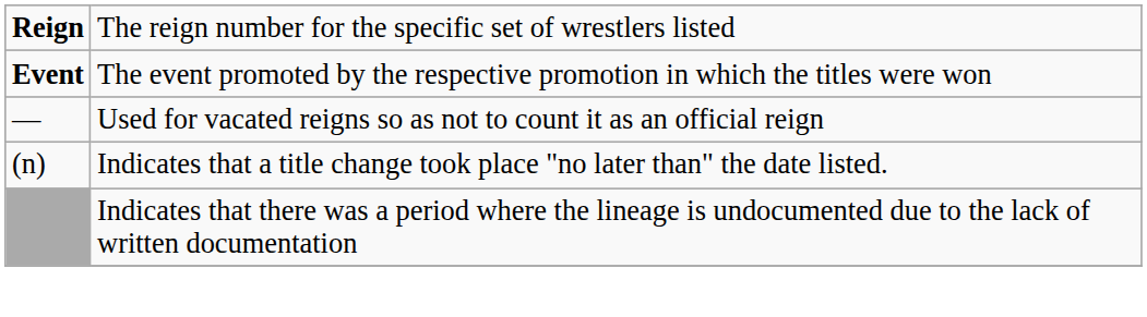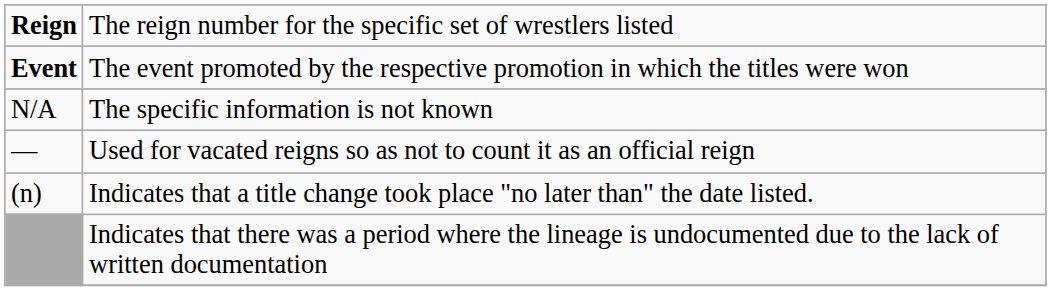+ row: N/A | The specific information is not known
